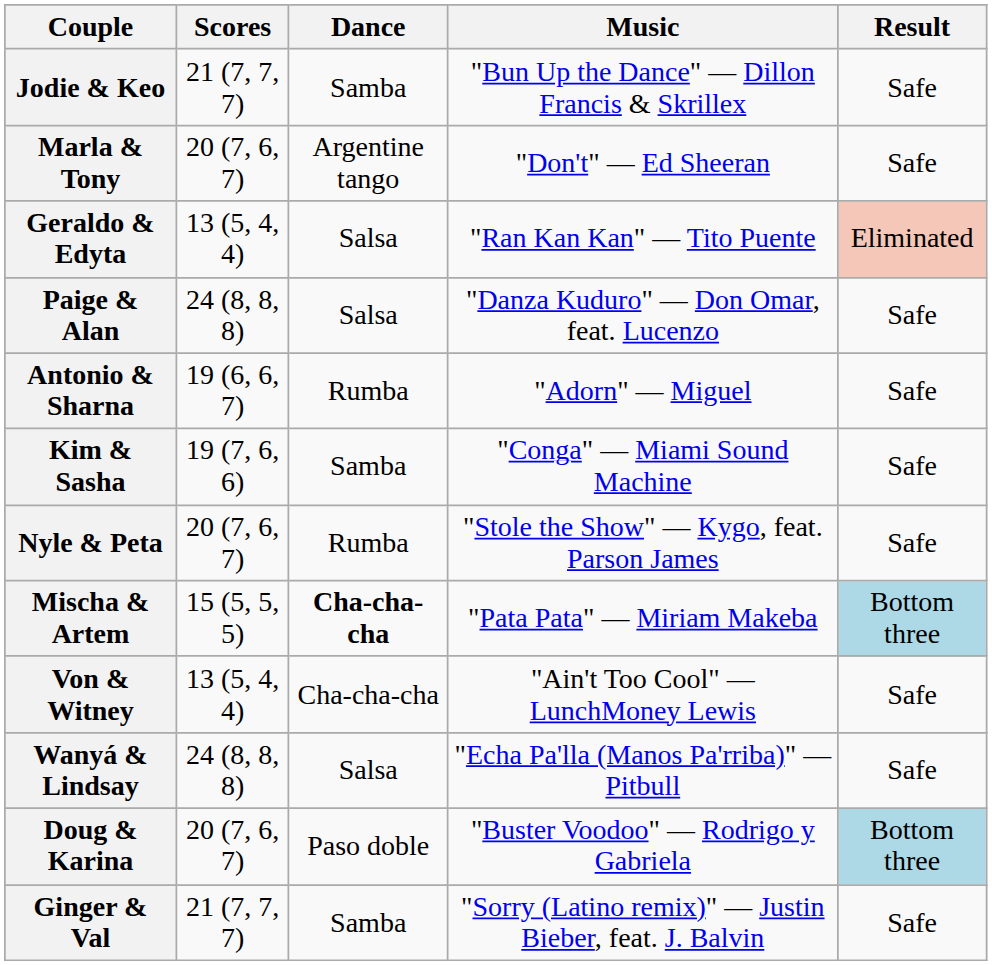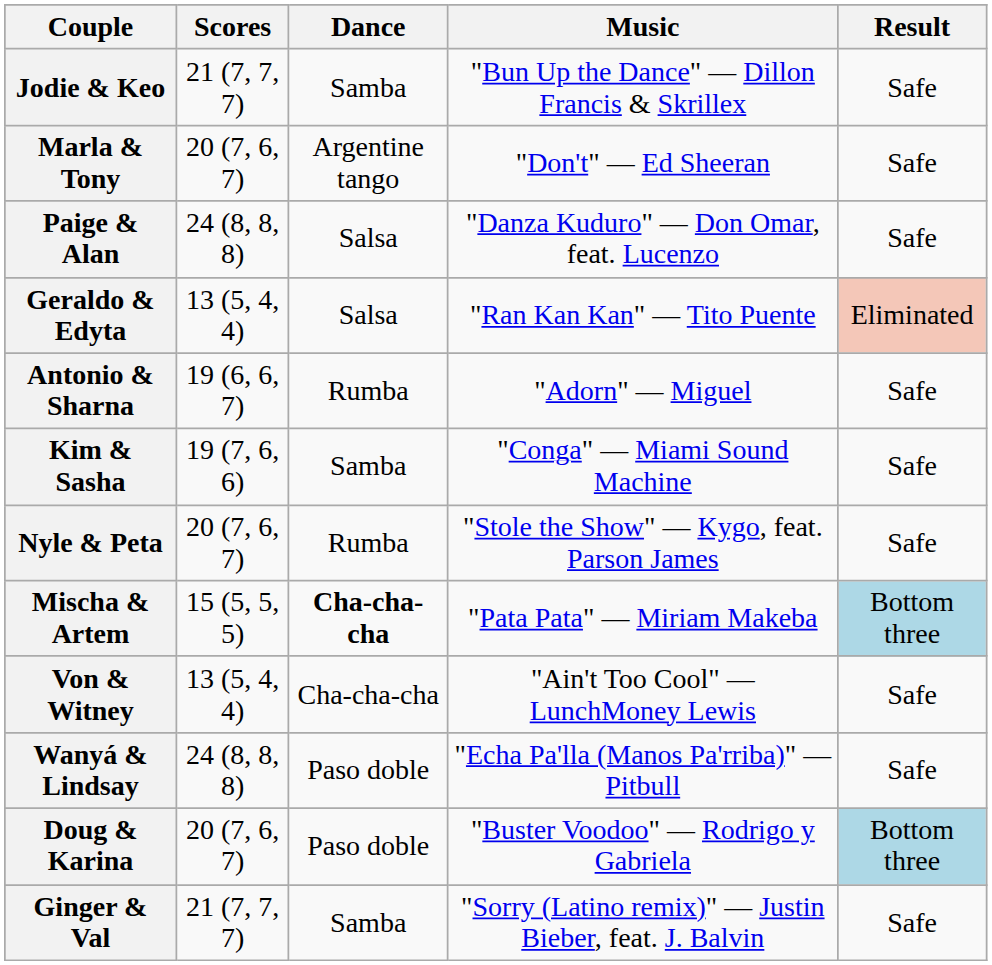rows swapped: Geraldo & Edyta <-> Paige & Alan
Wanyá & Lindsay | Dance: Salsa -> Paso doble
